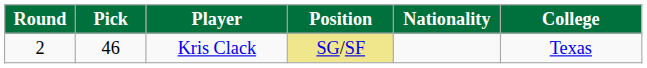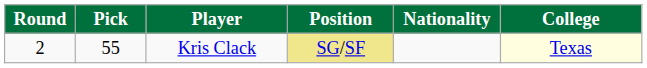Kris Clack | Pick: 46 -> 55
Kris Clack | College: no background -> lightyellow background
